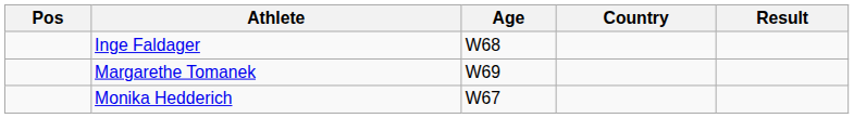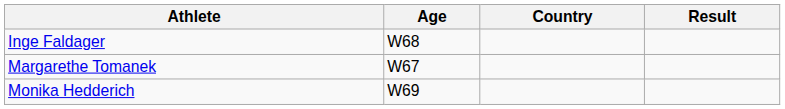- column: Pos
Margarethe Tomanek | Age: W69 -> W67
Monika Hedderich | Age: W67 -> W69
